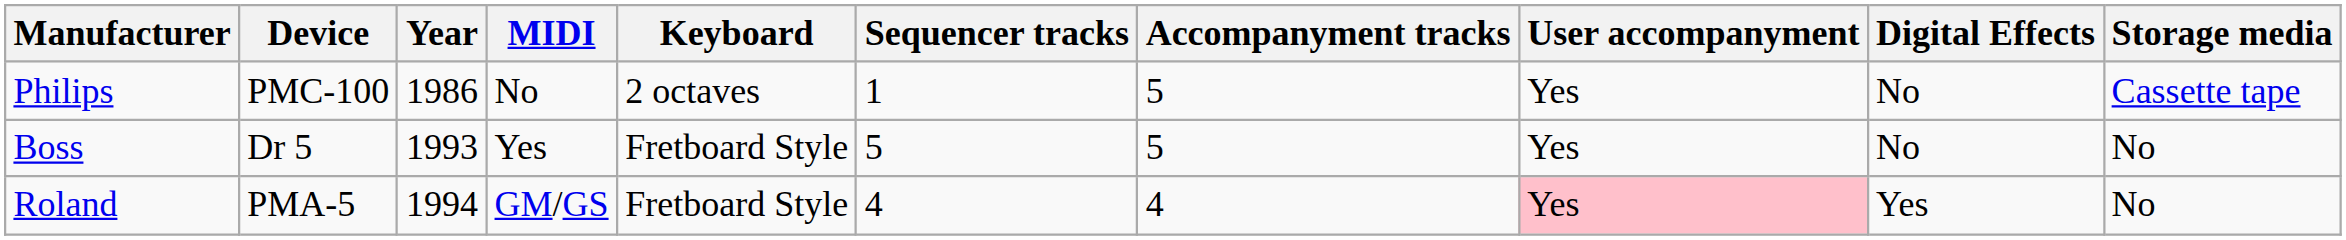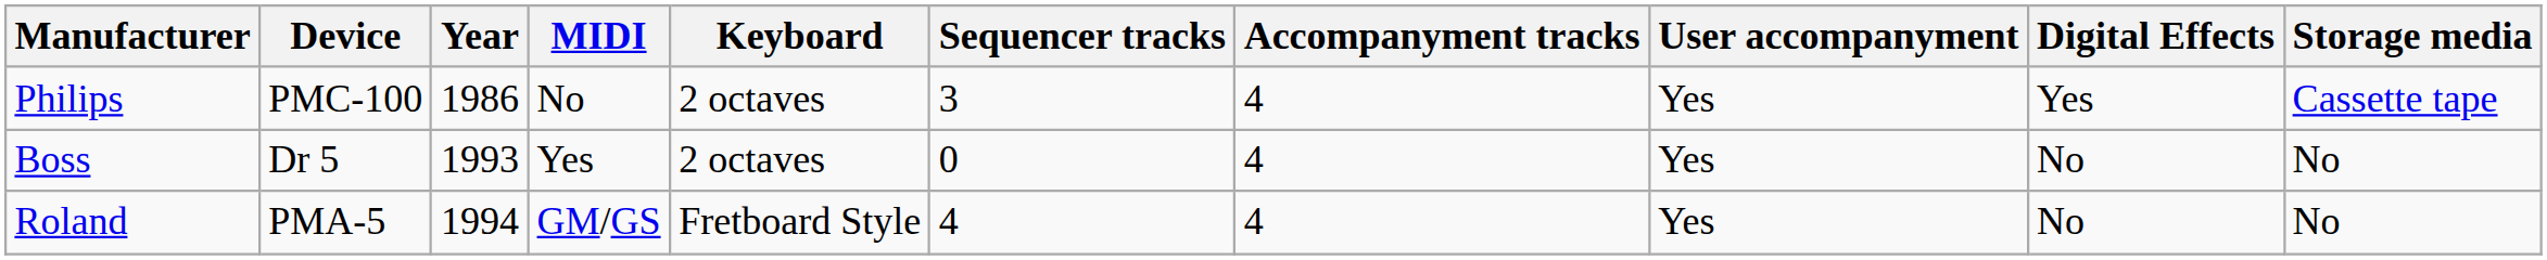Philips | Sequencer tracks: 1 -> 3
Philips | Accompanyment tracks: 5 -> 4
Philips | Digital Effects: No -> Yes
Boss | Keyboard: Fretboard Style -> 2 octaves
Boss | Sequencer tracks: 5 -> 0
Boss | Accompanyment tracks: 5 -> 4
Roland | User accompanyment: pink background -> no background
Roland | Digital Effects: Yes -> No
